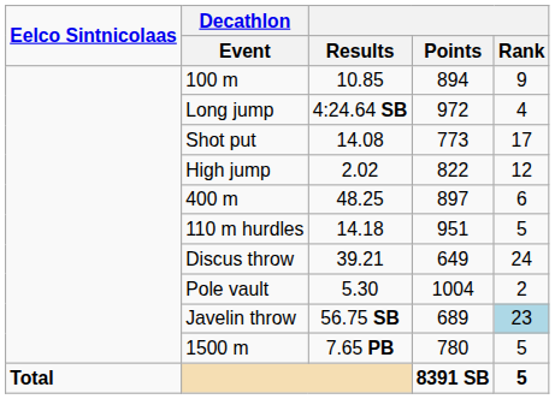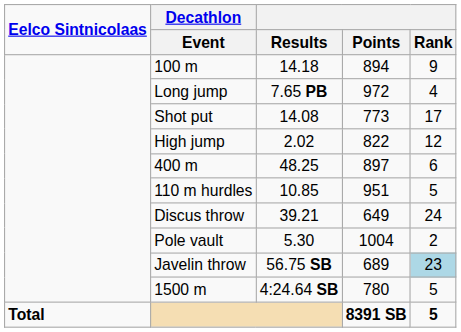100 m | Results: 10.85 -> 14.18
Long jump | Results: 4:24.64 SB -> 7.65 PB
110 m hurdles | Results: 14.18 -> 10.85
1500 m | Results: 7.65 PB -> 4:24.64 SB
